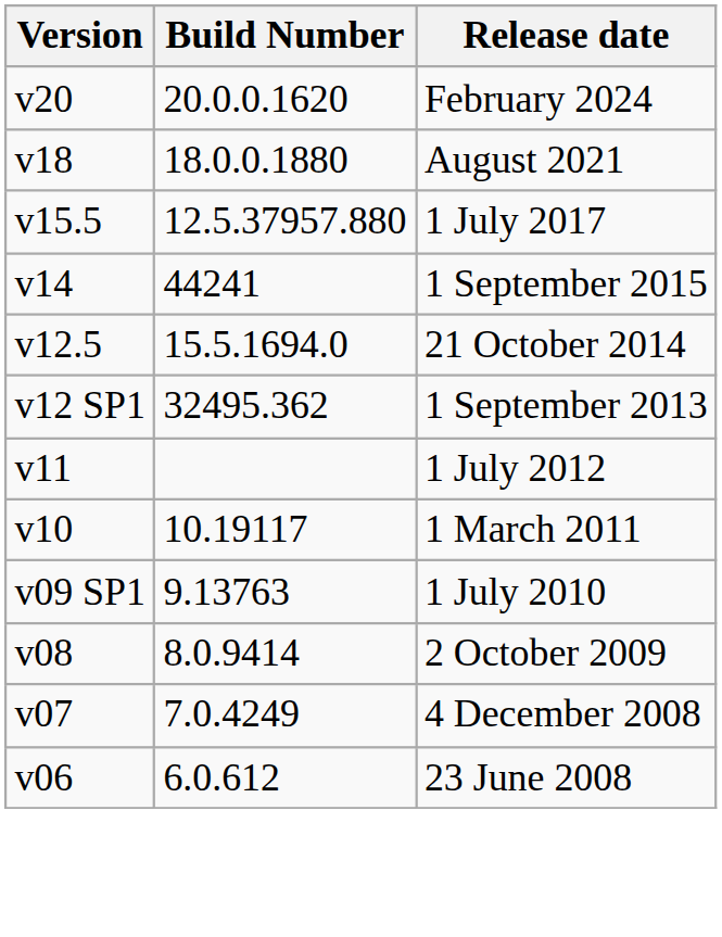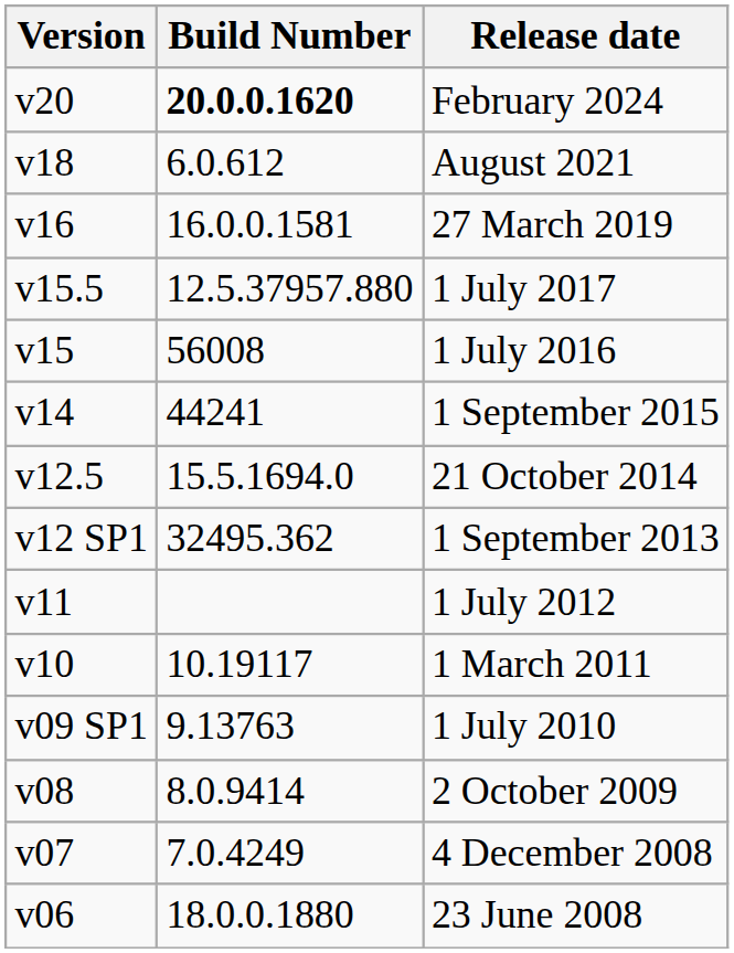February 2024 | Build Number: normal -> bold
August 2021 | Build Number: 18.0.0.1880 -> 6.0.612
+ row: v16 | 16.0.0.1581 | 27 March 2019
+ row: v15 | 56008 | 1 July 2016
23 June 2008 | Build Number: 6.0.612 -> 18.0.0.1880
